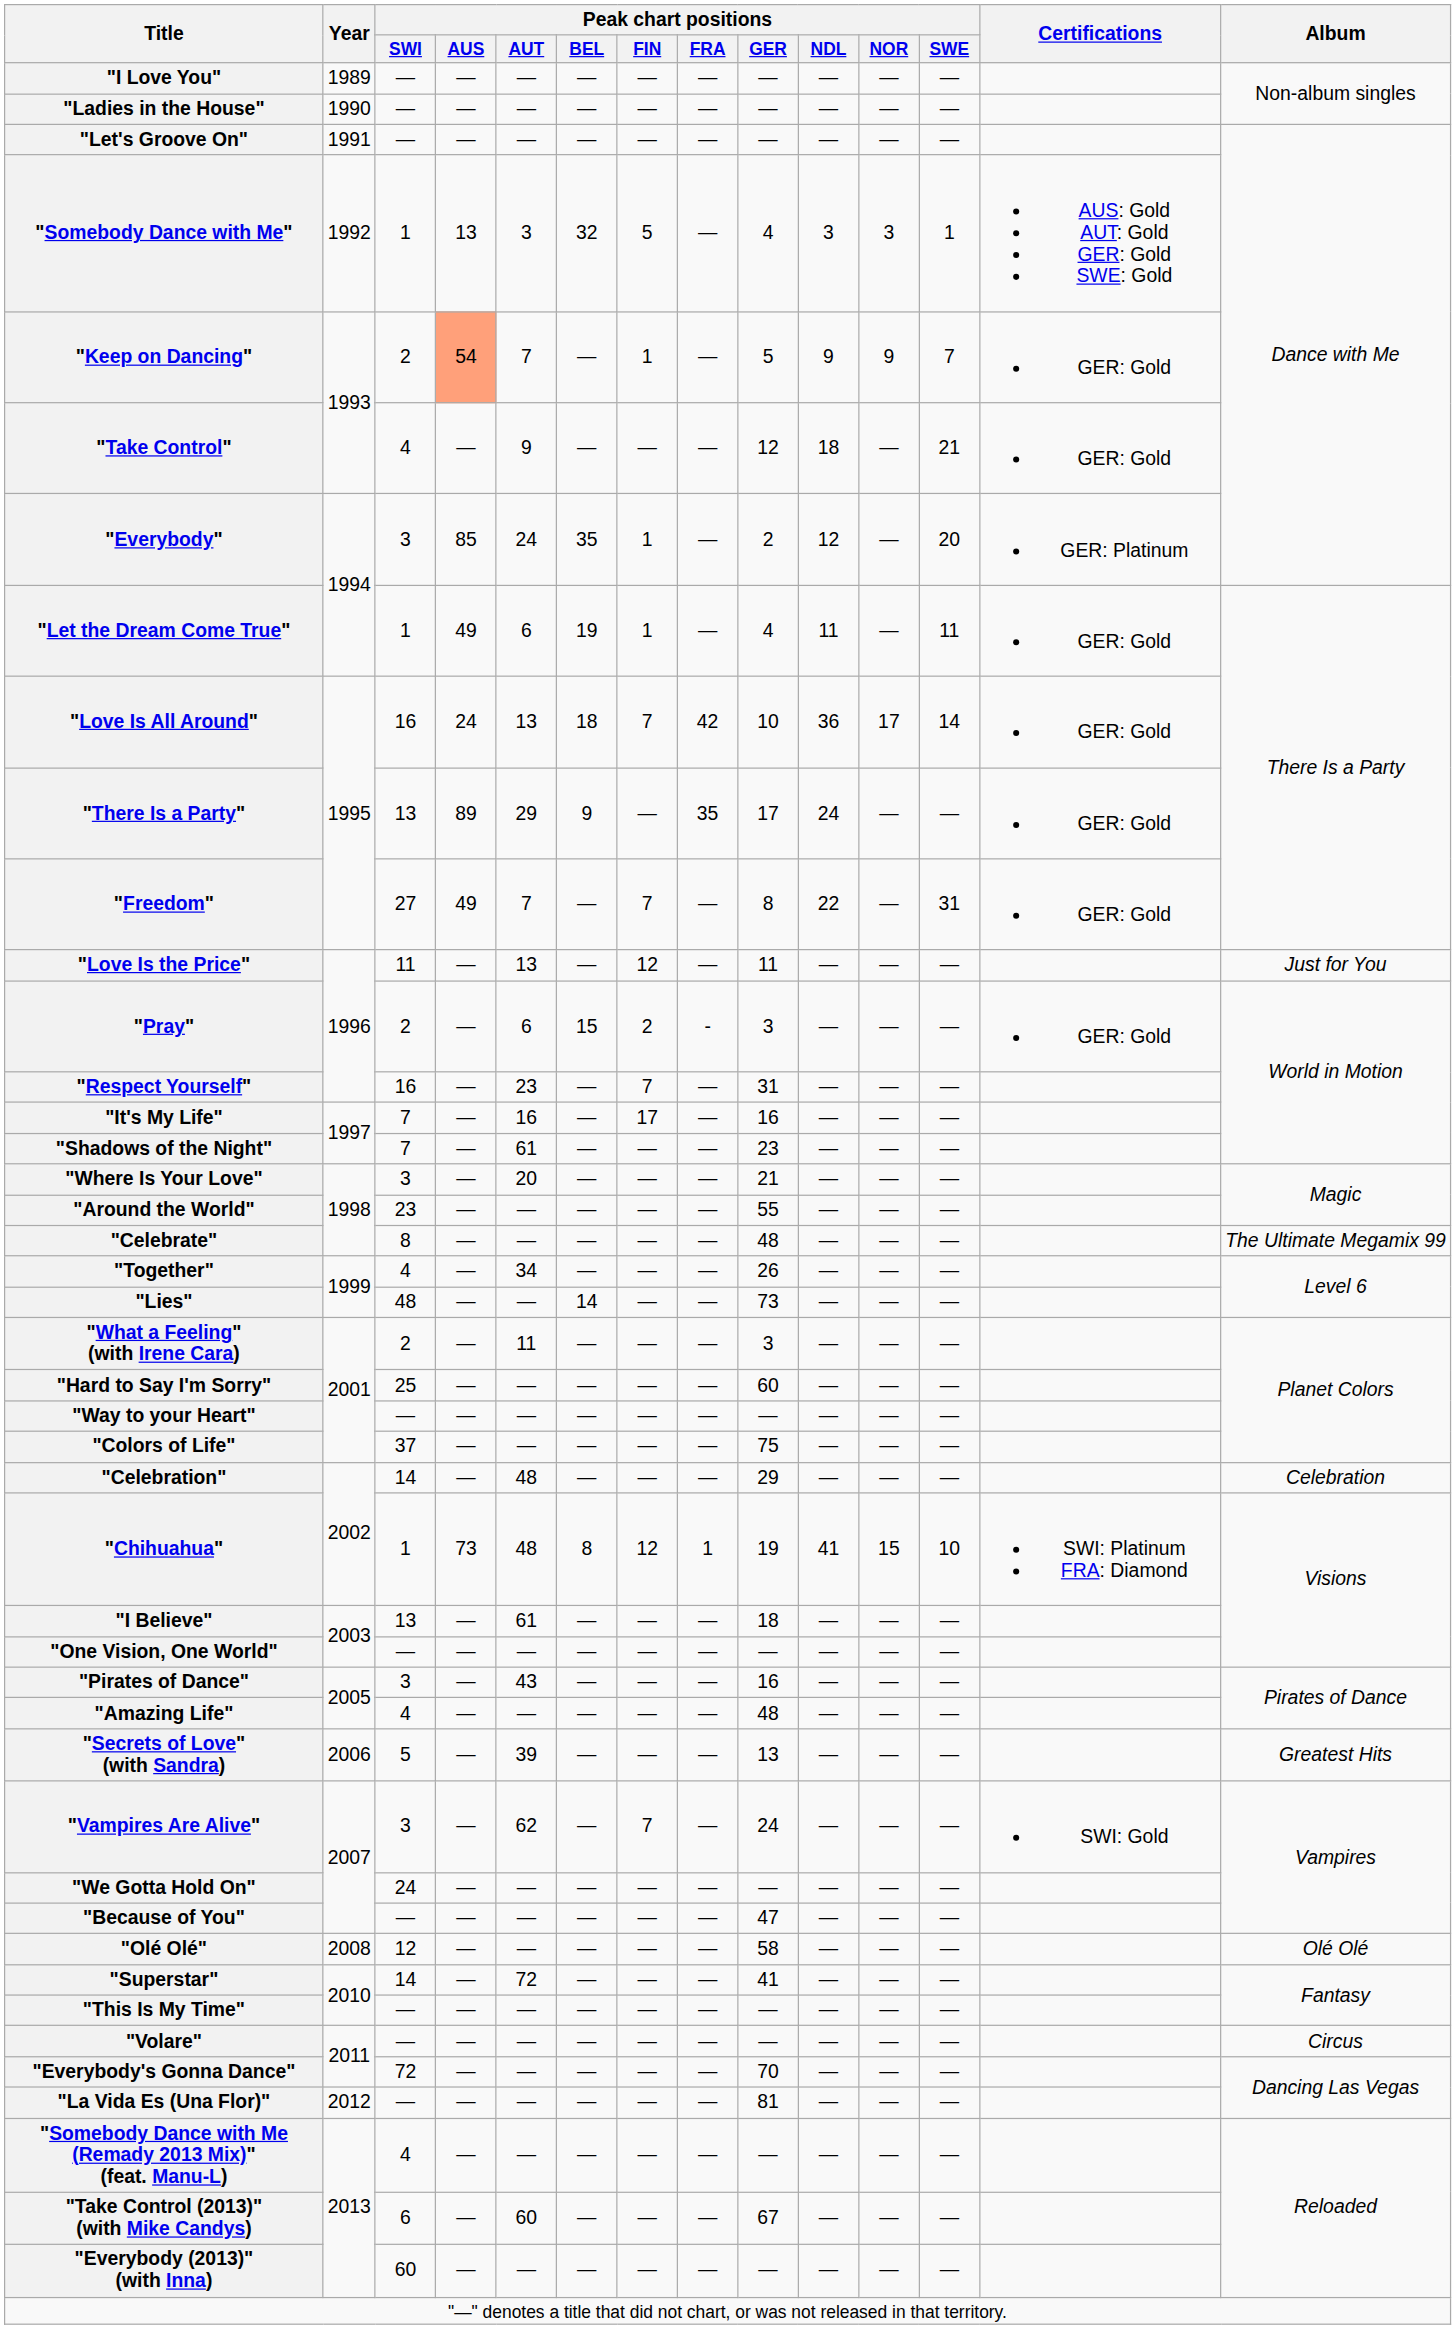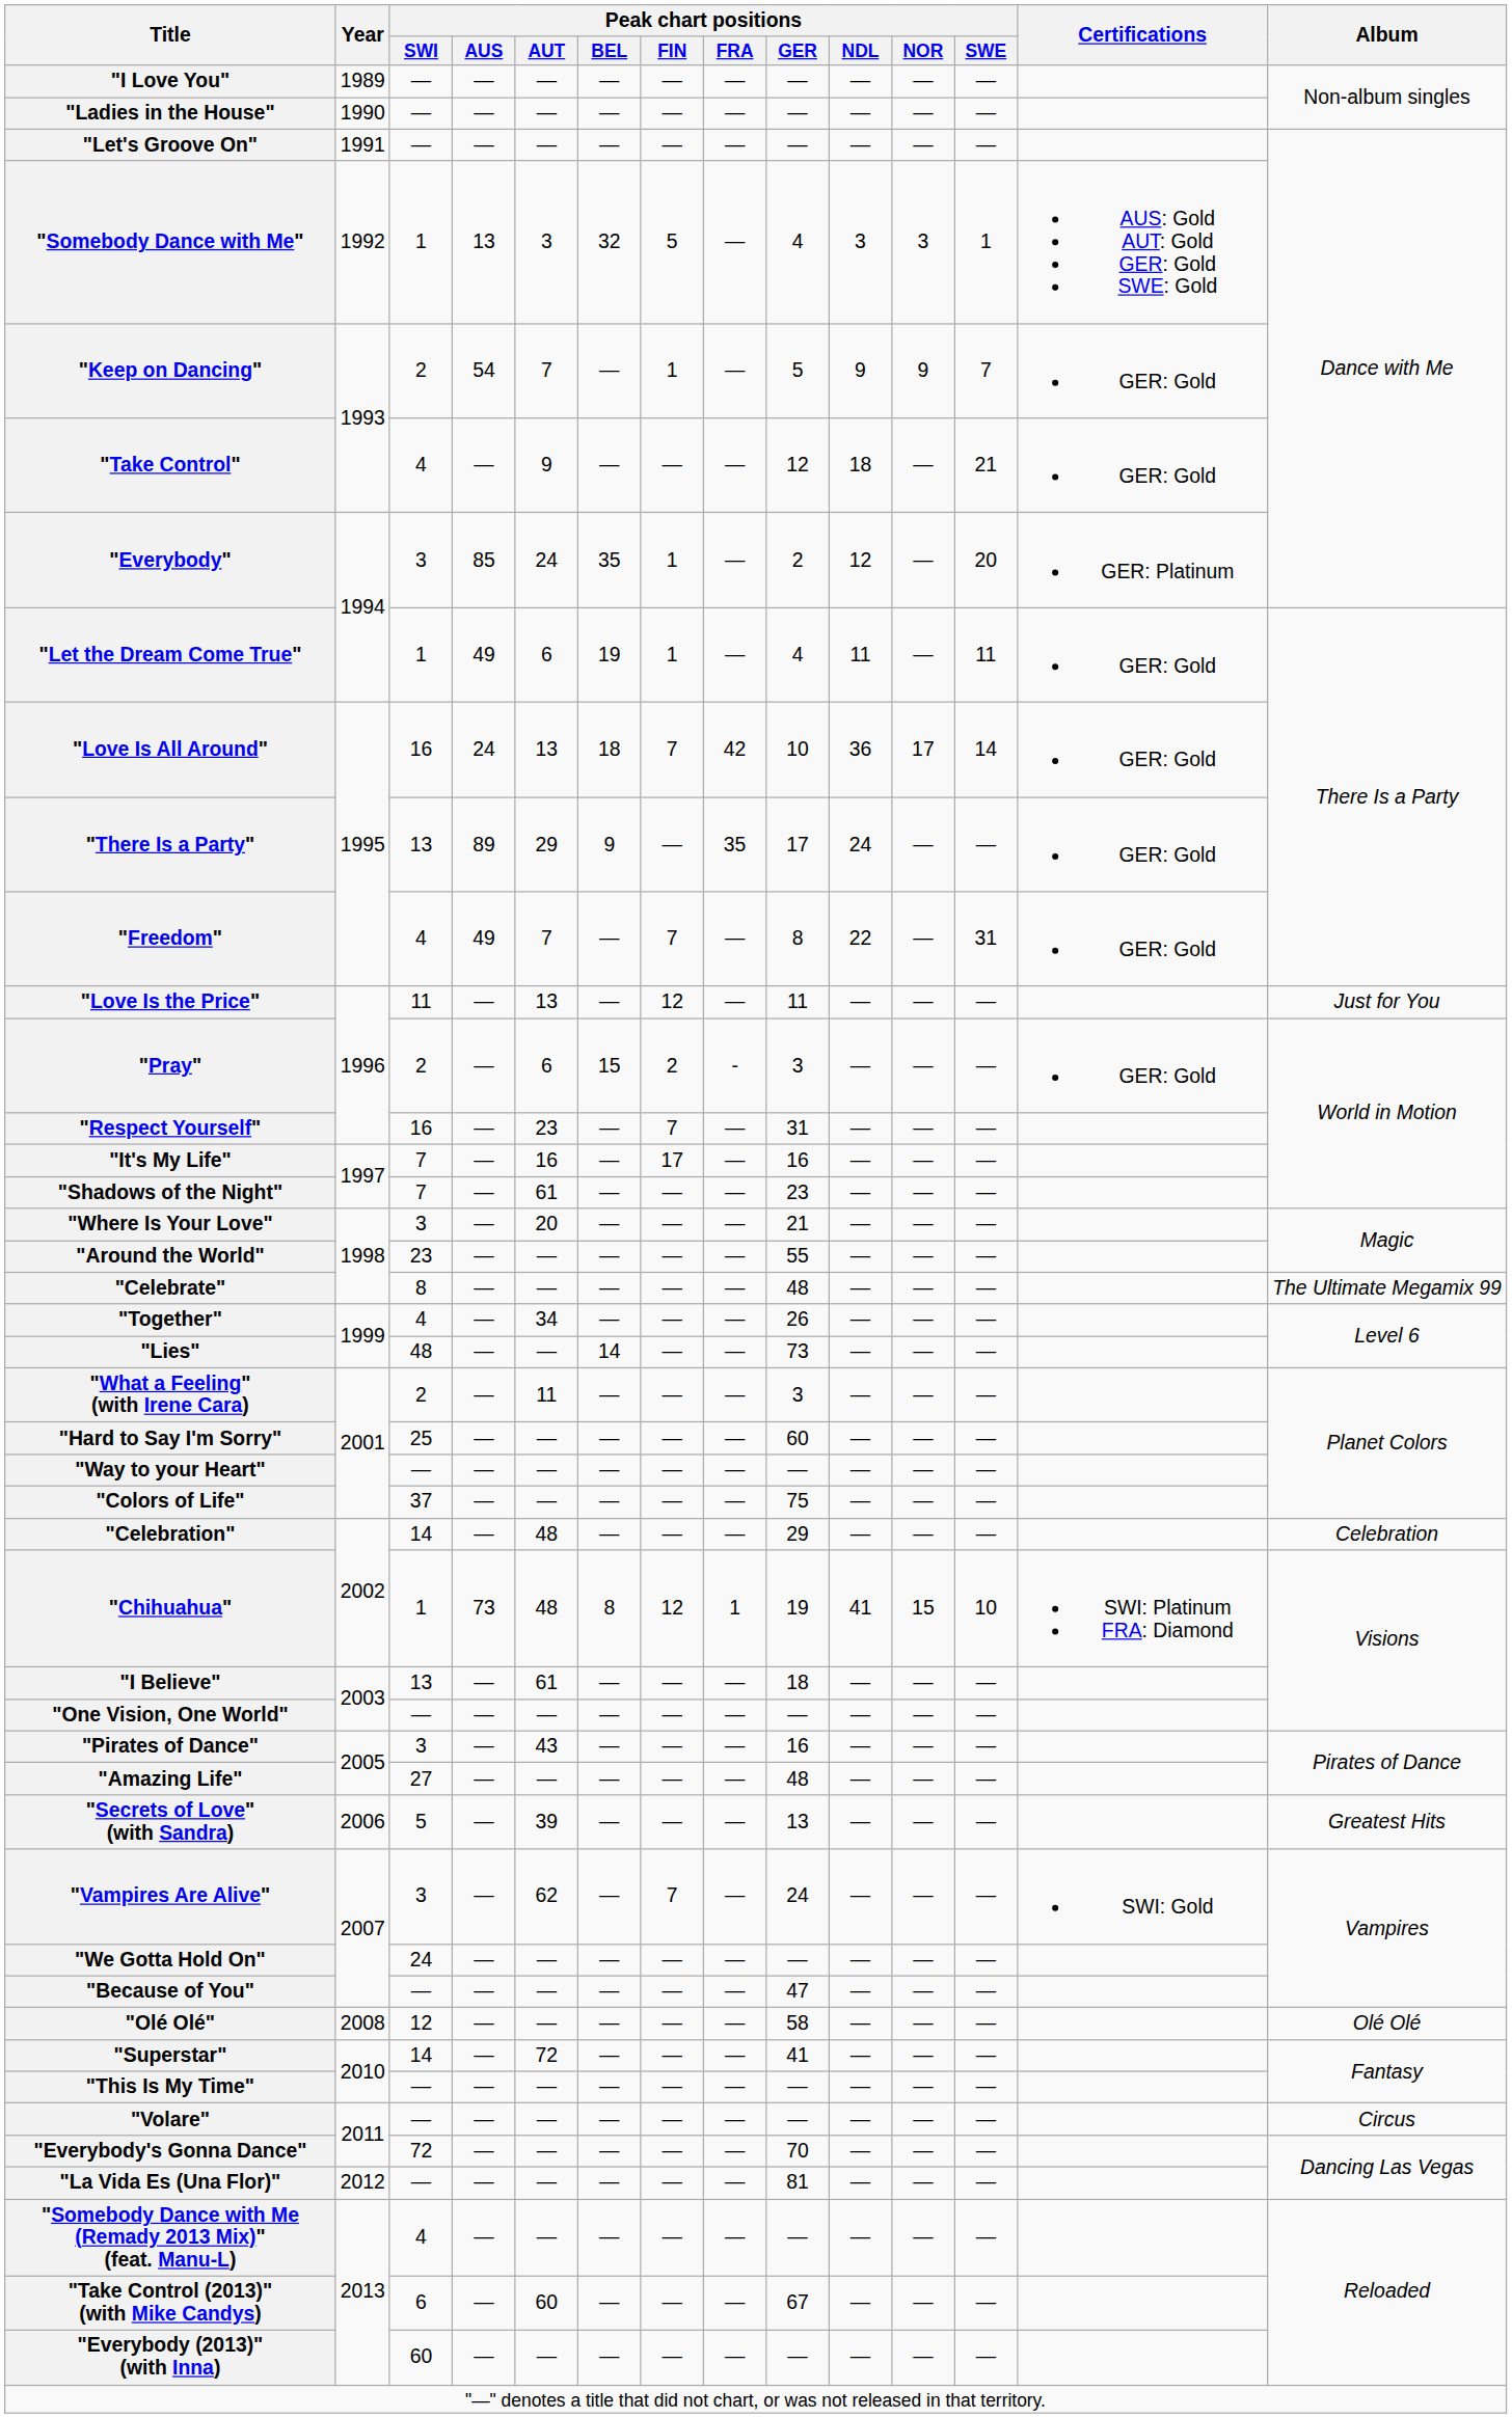"Keep on Dancing" | Peak chart positions / AUS: lightsalmon background -> no background
"Freedom" | Peak chart positions / SWI: 27 -> 4
"Amazing Life" | Peak chart positions / SWI: 4 -> 27
